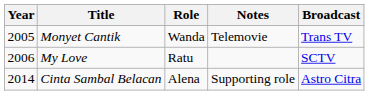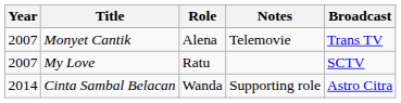Monyet Cantik | Year: 2005 -> 2007
Monyet Cantik | Role: Wanda -> Alena
My Love | Year: 2006 -> 2007
Cinta Sambal Belacan | Role: Alena -> Wanda
